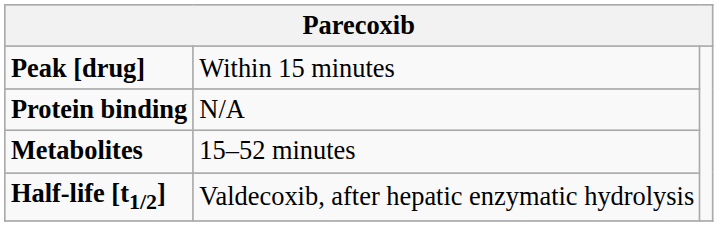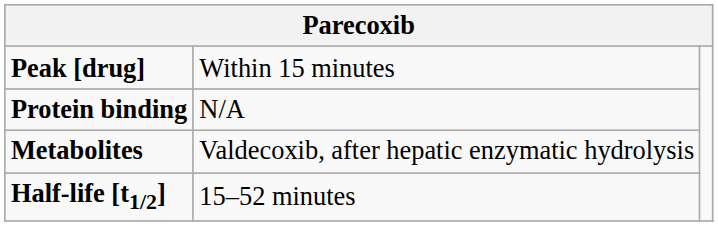Metabolites | column 2: 15–52 minutes -> Valdecoxib, after hepatic enzymatic hydrolysis
Half-life [t1/2] | column 2: Valdecoxib, after hepatic enzymatic hydrolysis -> 15–52 minutes
